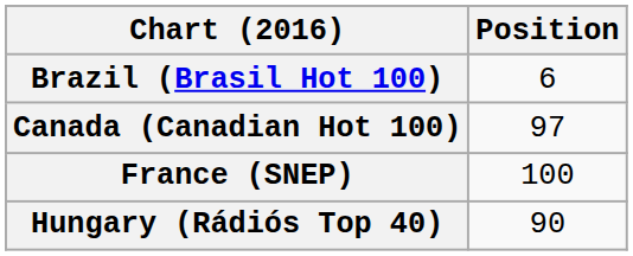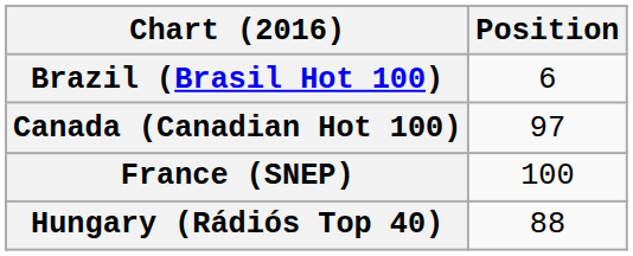Hungary (Rádiós Top 40) | Position: 90 -> 88
